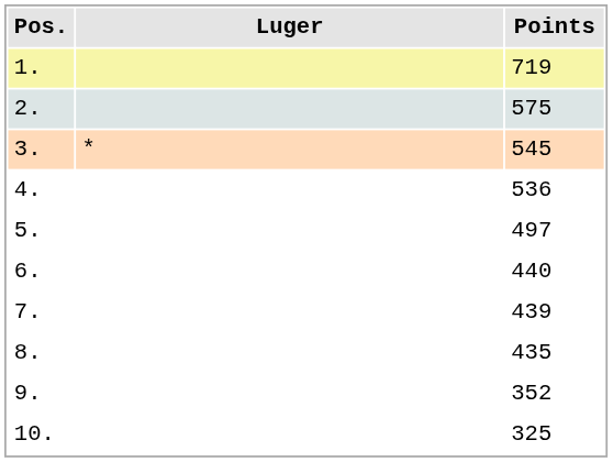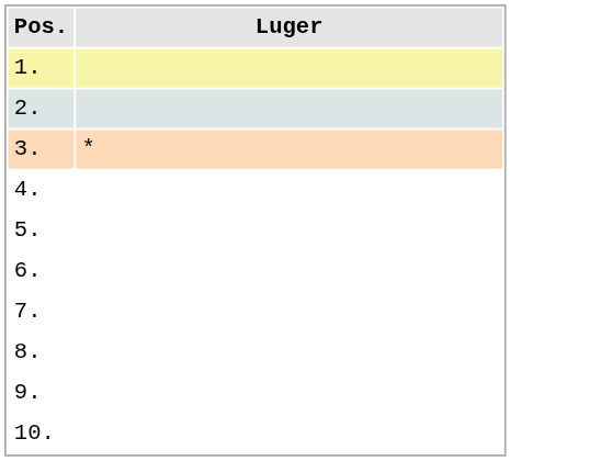- column: Points | 719 | 575 | 545 | 536 | 497 | 440 | 439 | 435 | 352 | 325
